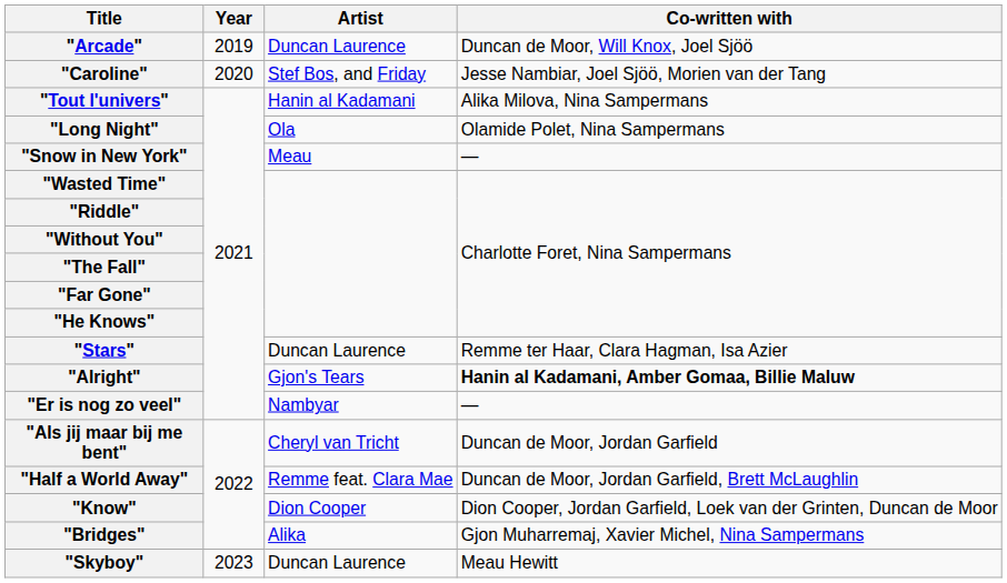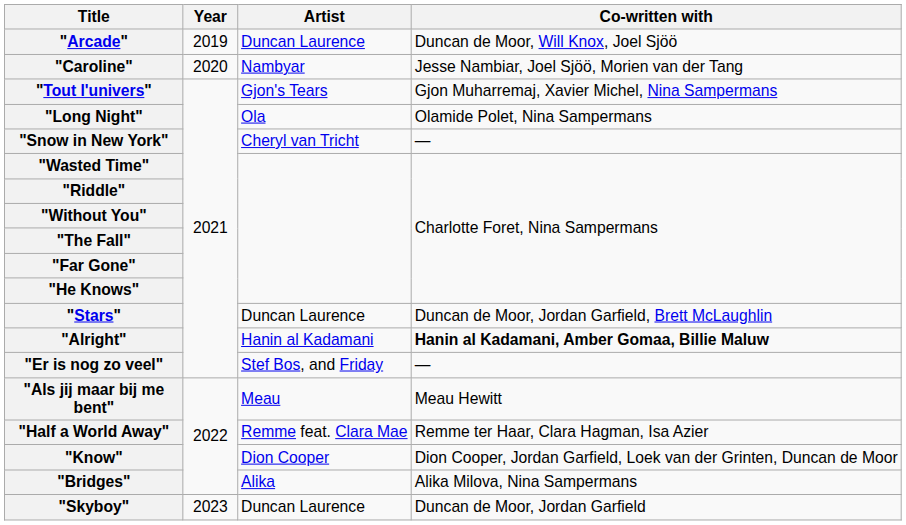"Caroline" | Artist: Stef Bos, and Friday -> Nambyar
"Tout l'univers" | Artist: Hanin al Kadamani -> Gjon's Tears
"Tout l'univers" | Co-written with: Alika Milova, Nina Sampermans -> Gjon Muharremaj, Xavier Michel, Nina Sampermans
"Snow in New York" | Artist: Meau -> Cheryl van Tricht
"Stars" | Co-written with: Remme ter Haar, Clara Hagman, Isa Azier -> Duncan de Moor, Jordan Garfield, Brett McLaughlin
"Alright" | Artist: Gjon's Tears -> Hanin al Kadamani
"Er is nog zo veel" | Artist: Nambyar -> Stef Bos, and Friday
"Als jij maar bij me bent" | Artist: Cheryl van Tricht -> Meau
"Als jij maar bij me bent" | Co-written with: Duncan de Moor, Jordan Garfield -> Meau Hewitt
"Half a World Away" | Co-written with: Duncan de Moor, Jordan Garfield, Brett McLaughlin -> Remme ter Haar, Clara Hagman, Isa Azier
"Bridges" | Co-written with: Gjon Muharremaj, Xavier Michel, Nina Sampermans -> Alika Milova, Nina Sampermans
"Skyboy" | Co-written with: Meau Hewitt -> Duncan de Moor, Jordan Garfield
